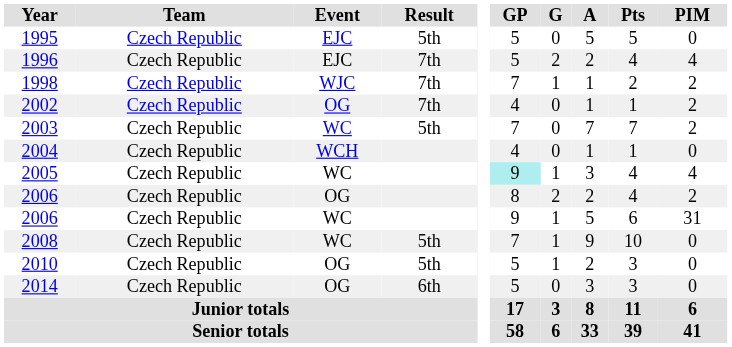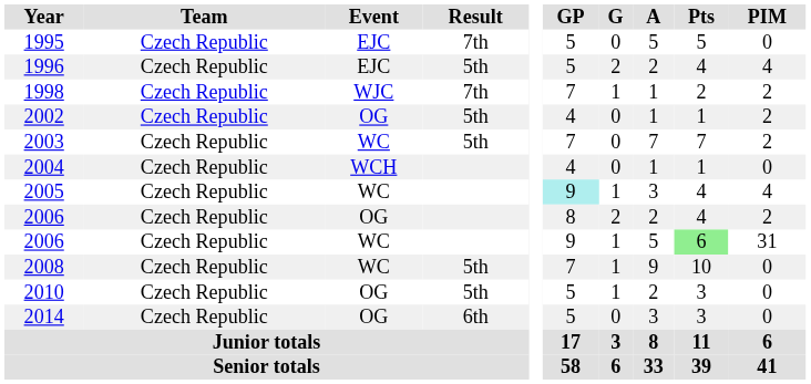1995 | Result: 5th -> 7th
1996 | Result: 7th -> 5th
2002 | Result: 7th -> 5th
2006 / WC | Pts: no background -> lightgreen background
